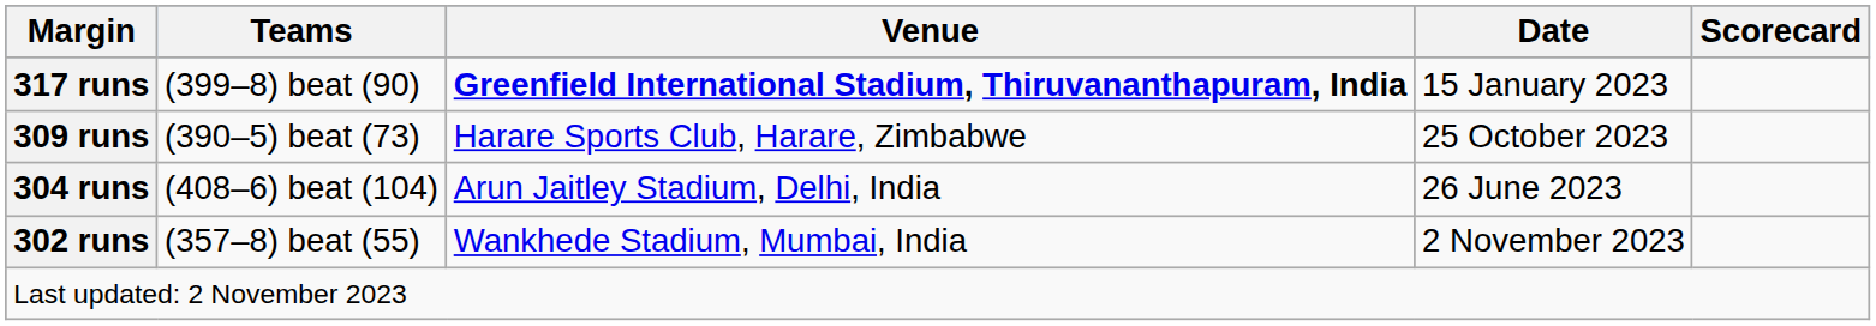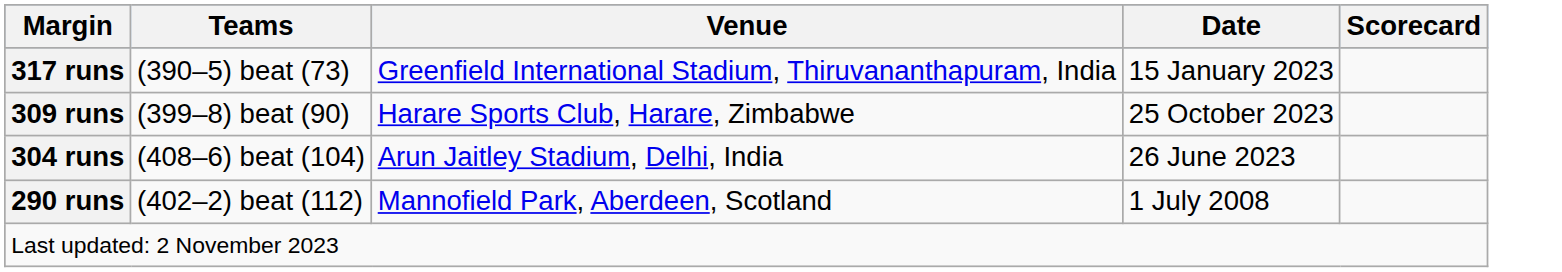317 runs | Teams: (399–8) beat (90) -> (390–5) beat (73)
317 runs | Venue: bold -> normal
309 runs | Teams: (390–5) beat (73) -> (399–8) beat (90)
- row: 302 runs | (357–8) beat (55) | Wankhede Stadium, Mumbai, India | 2 November 2023
+ row: 290 runs | (402–2) beat (112) | Mannofield Park, Aberdeen, Scotland | 1 July 2008
